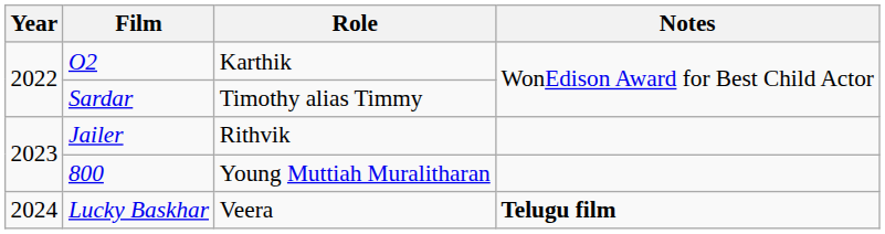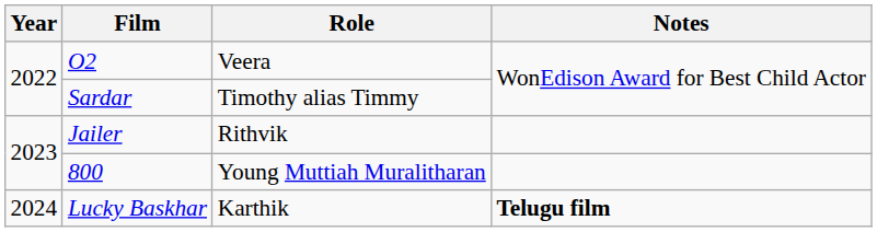O2 | Role: Karthik -> Veera
Lucky Baskhar | Role: Veera -> Karthik
